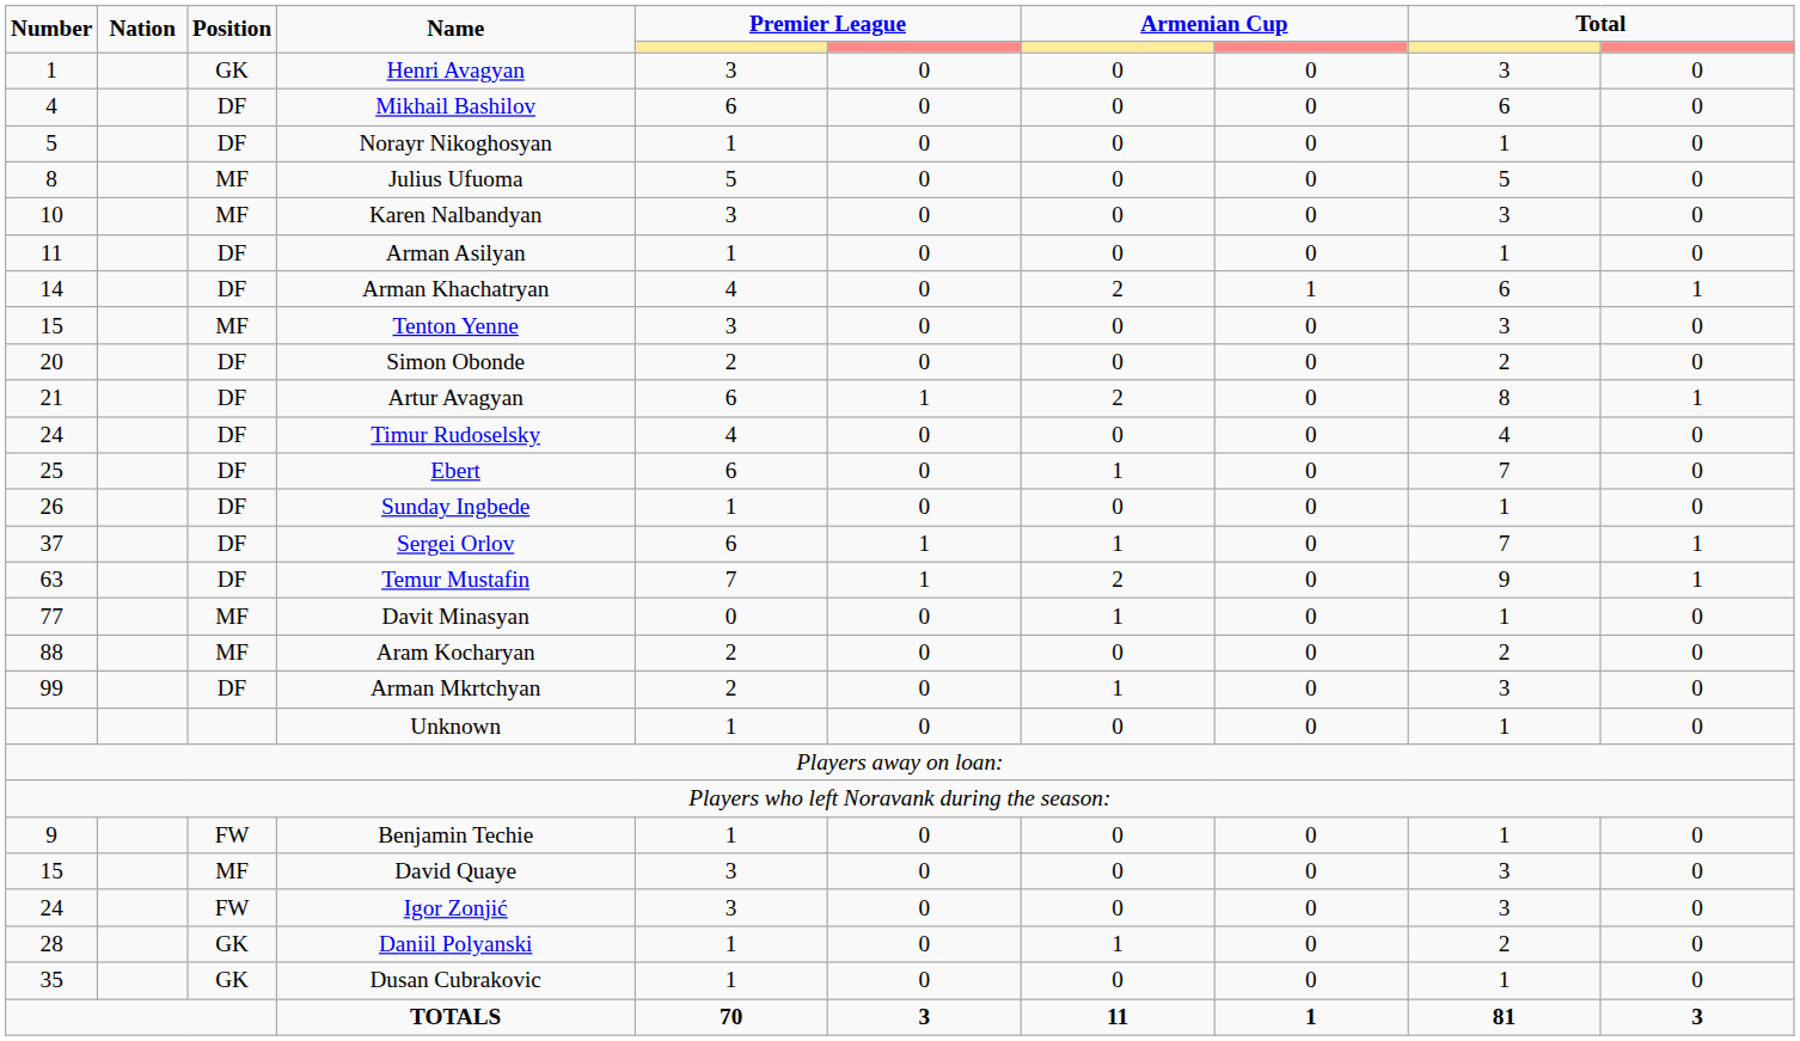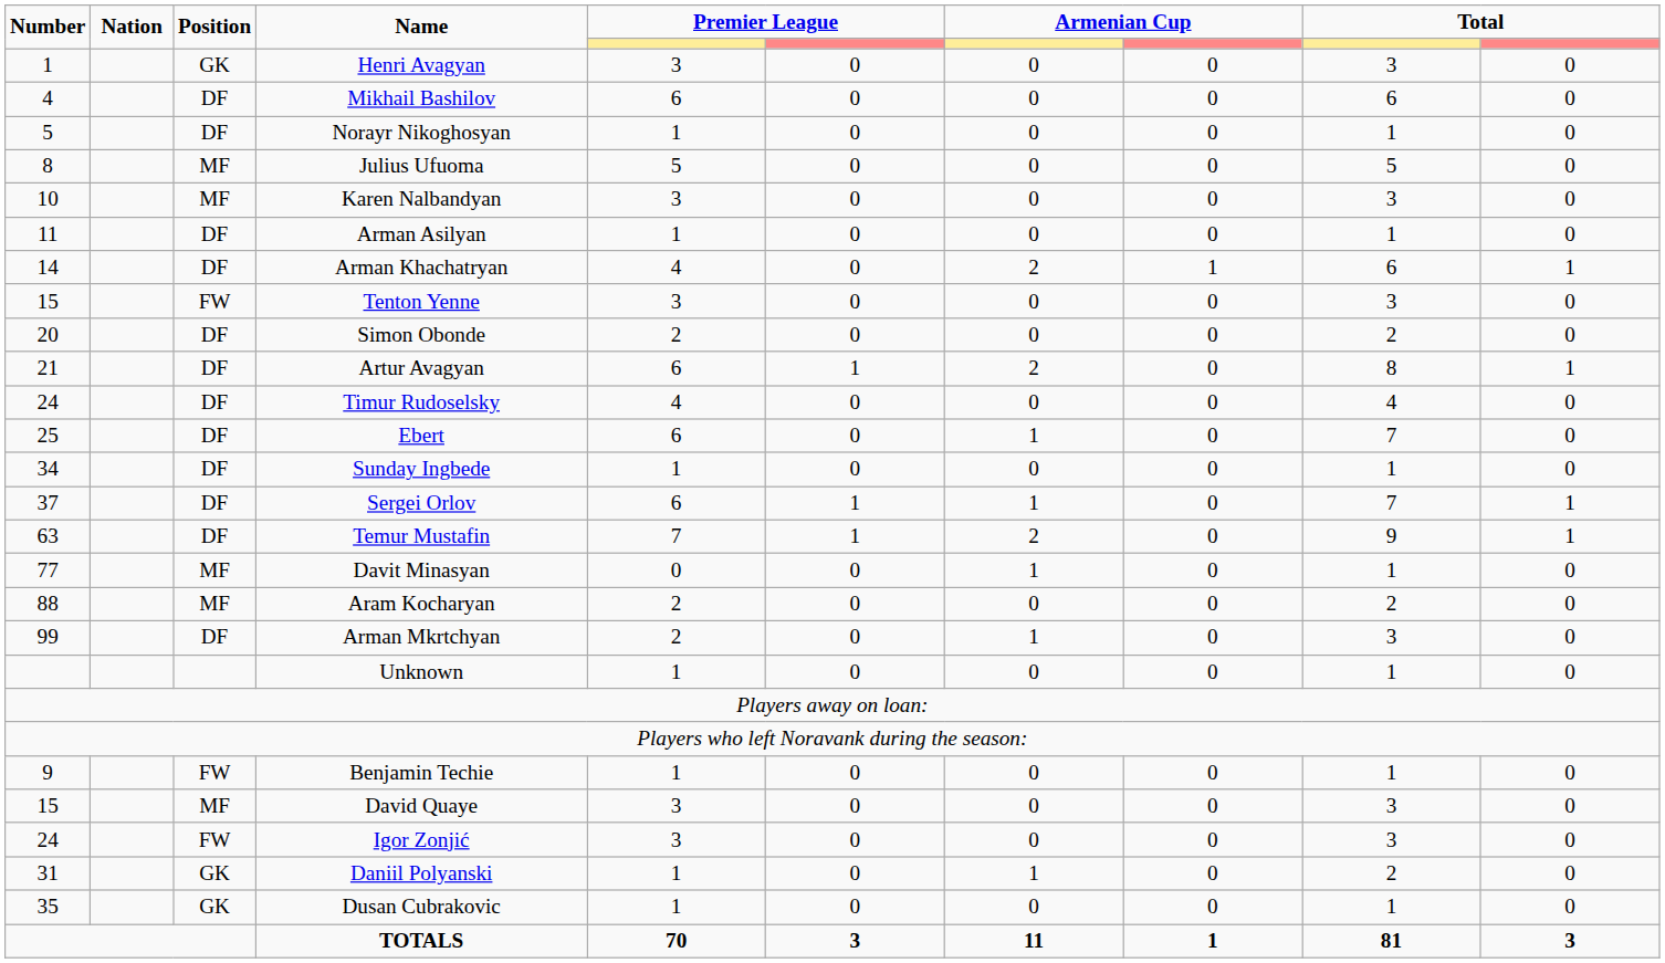Tenton Yenne | Position: MF -> FW
Sunday Ingbede | Number: 26 -> 34
Daniil Polyanski | Number: 28 -> 31
